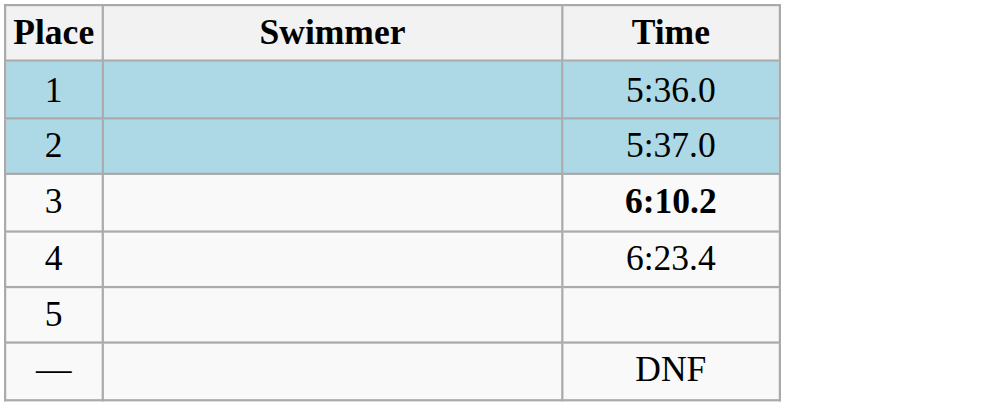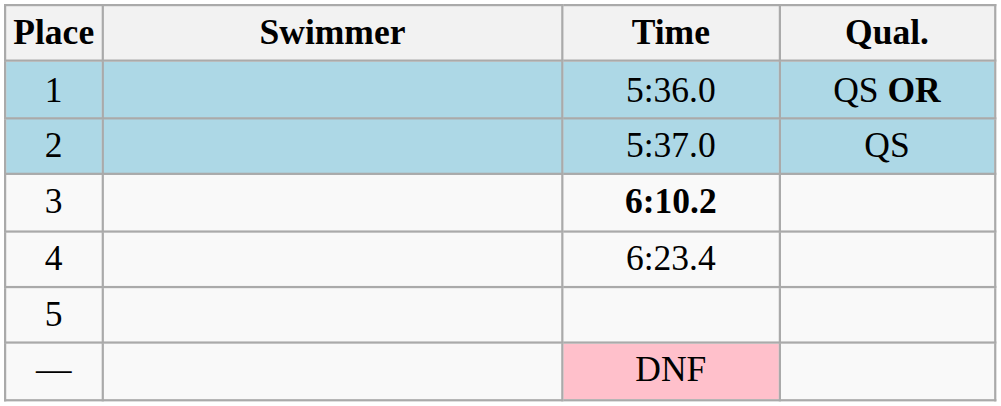+ column: Qual. | QS OR | QS
— | Time: no background -> pink background
